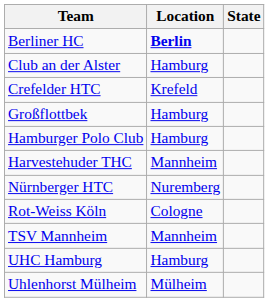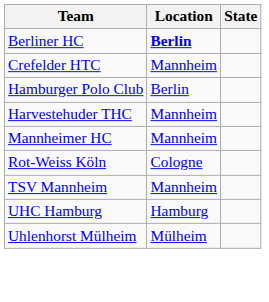- row: Club an der Alster | Hamburg
Crefelder HTC | Location: Krefeld -> Mannheim
- row: Großflottbek | Hamburg
Hamburger Polo Club | Location: Hamburg -> Berlin
+ row: Mannheimer HC | Mannheim
- row: Nürnberger HTC | Nuremberg
